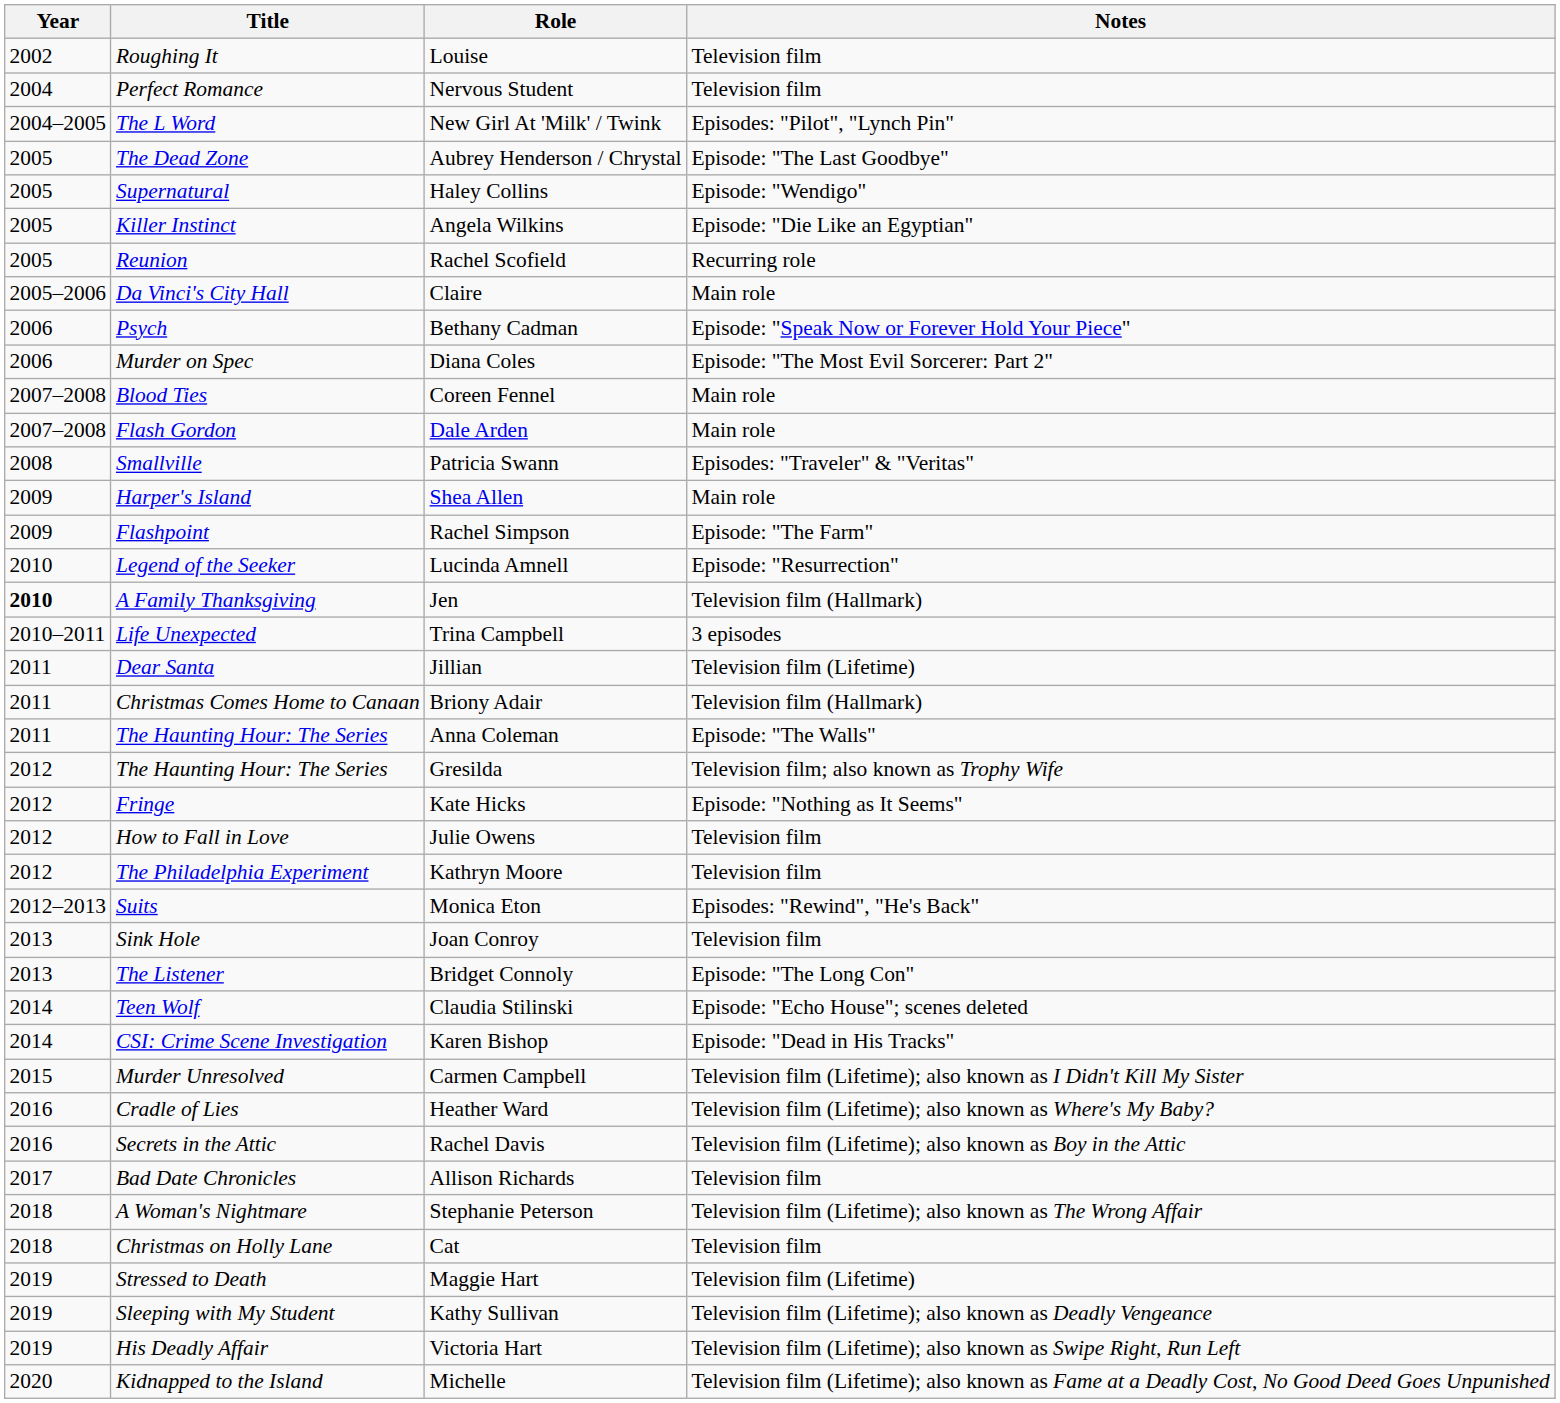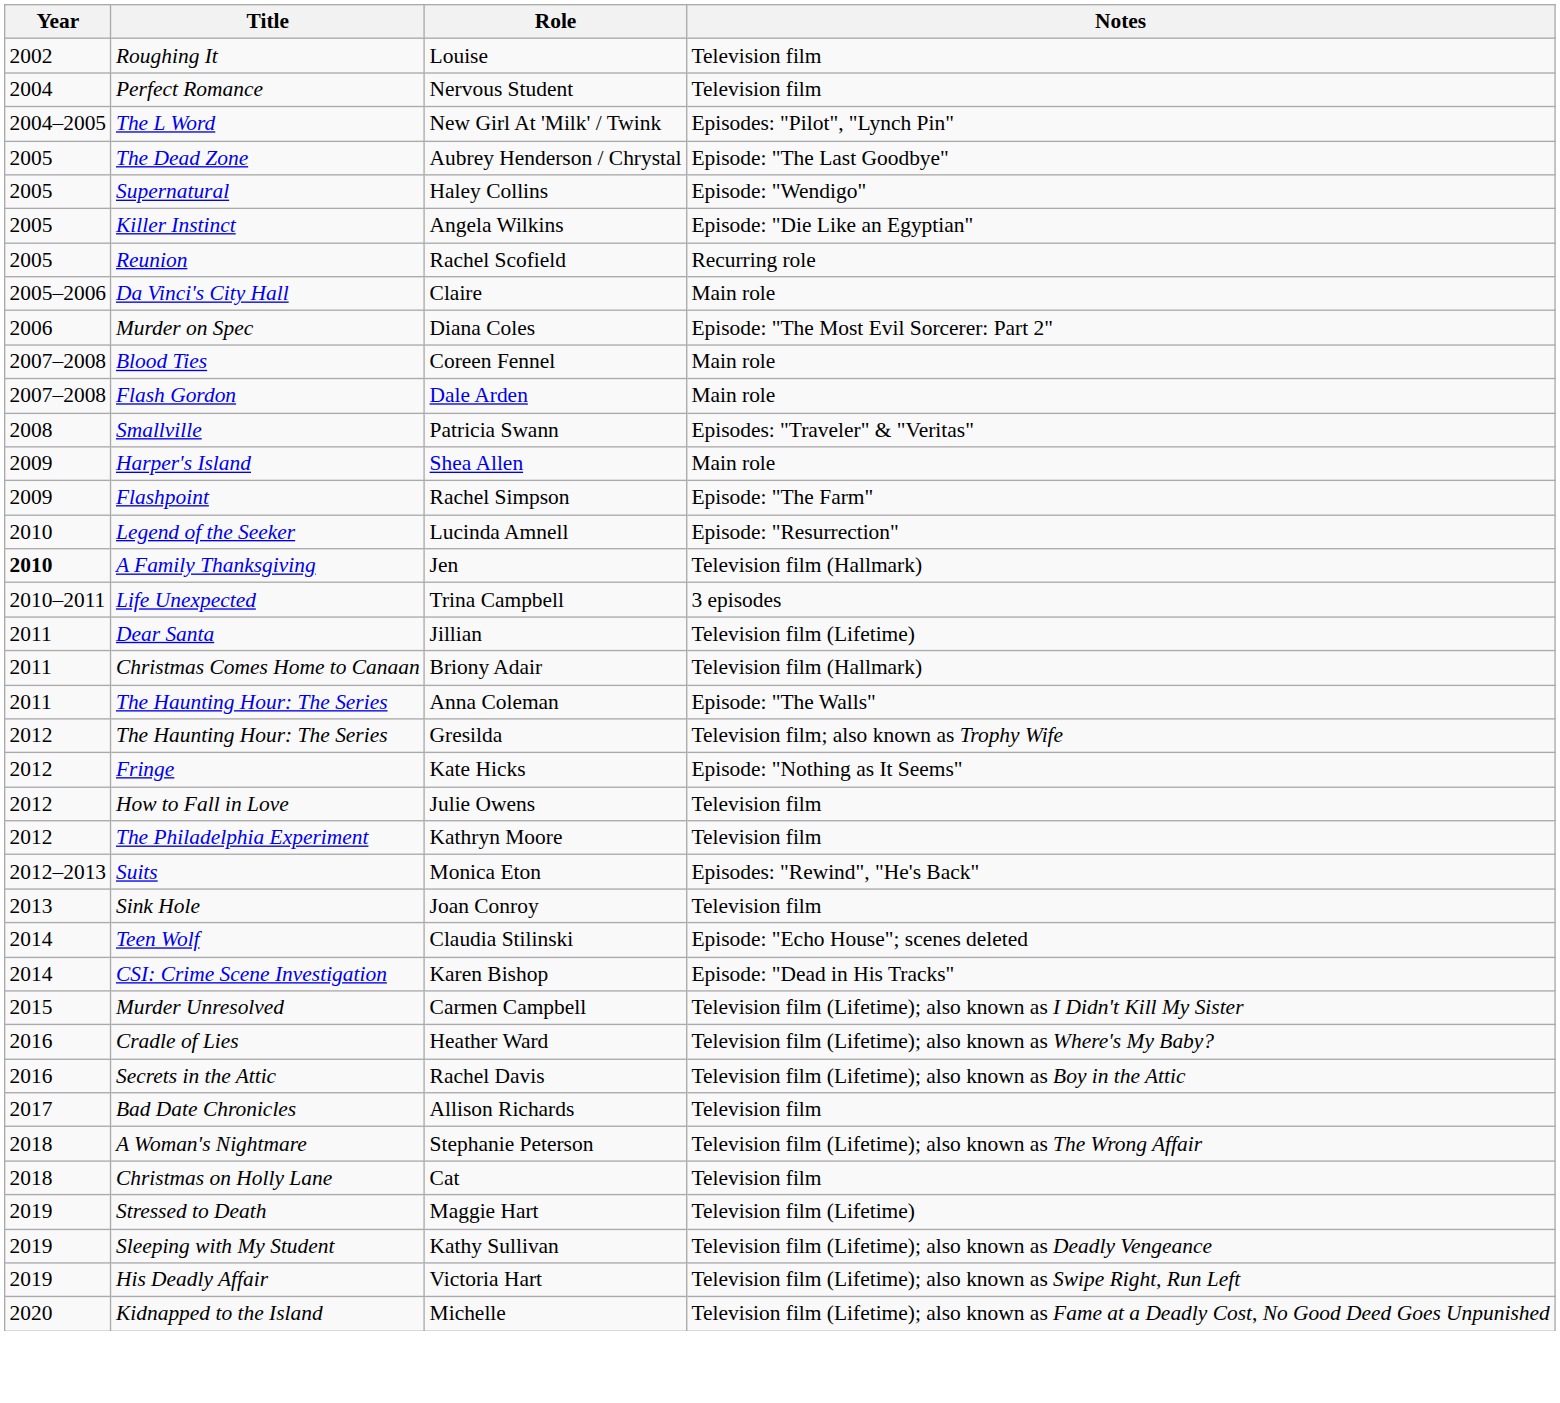- row: 2006 | Psych | Bethany Cadman | Episode: "Speak Now or Forever Hold Your Piece"
- row: 2013 | The Listener | Bridget Connoly | Episode: "The Long Con"
